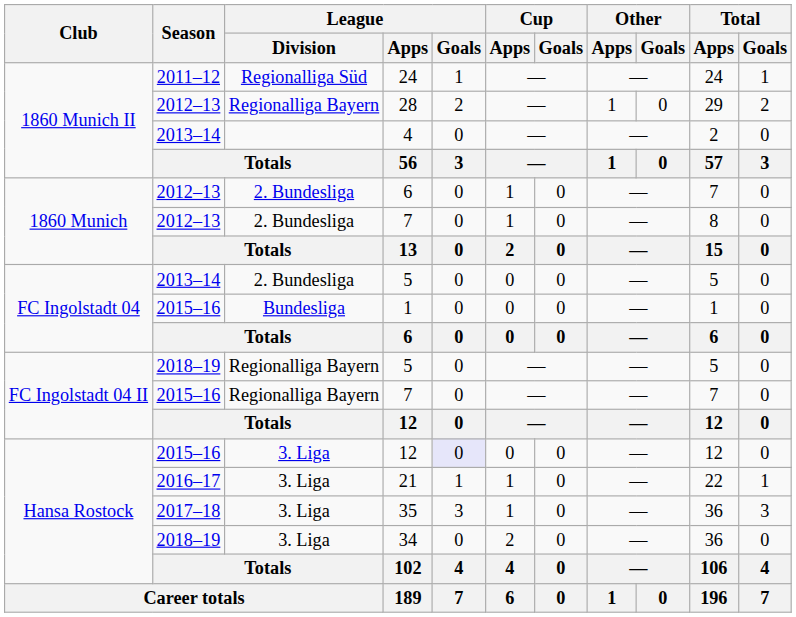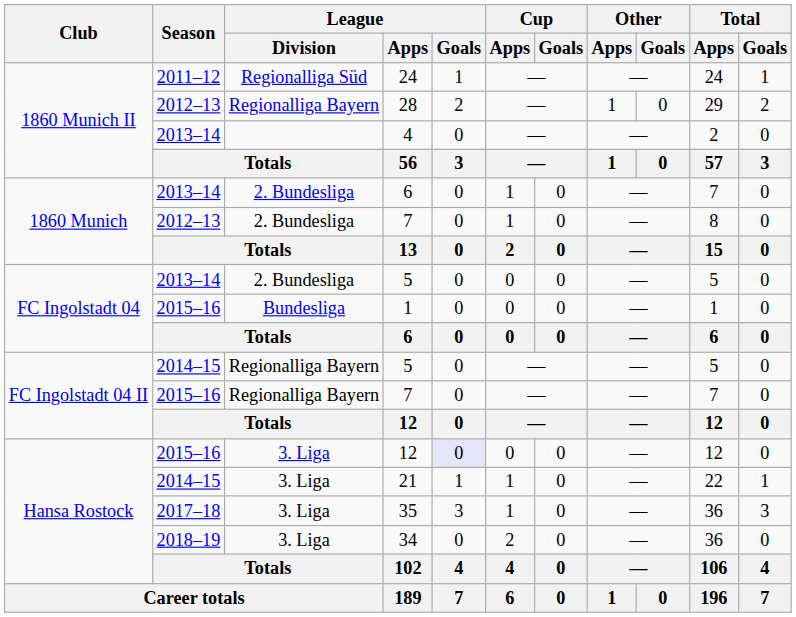2. Bundesliga / 6 | Season: 2012–13 -> 2013–14
Regionalliga Bayern / 5 | Season: 2018–19 -> 2014–15
21 | Season: 2016–17 -> 2014–15
